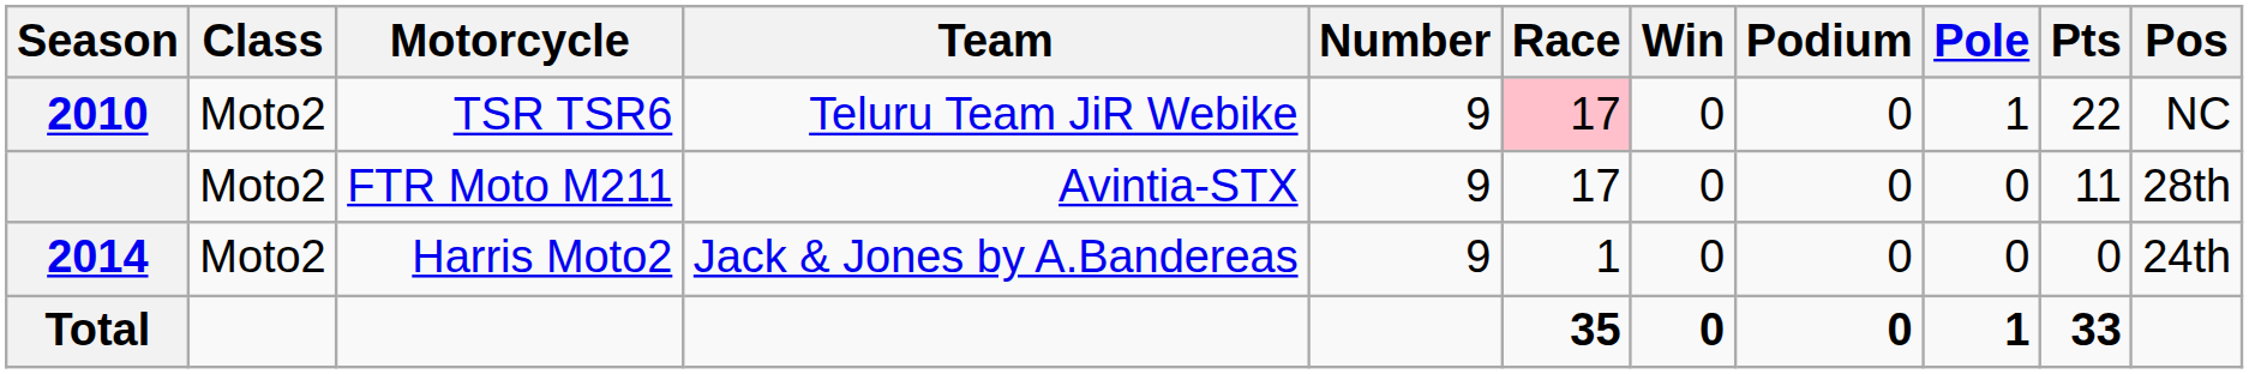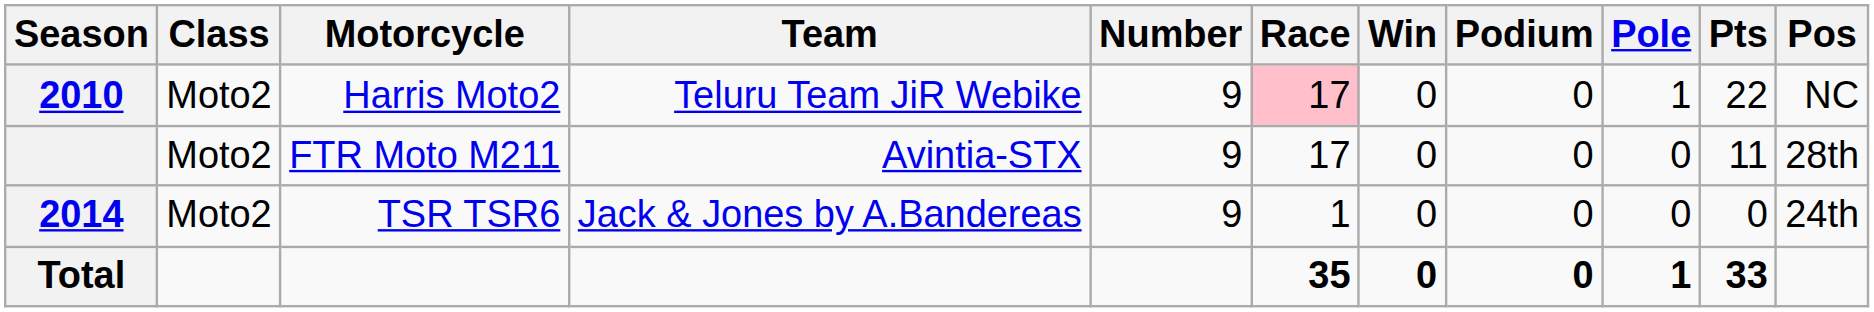2010 | Motorcycle: TSR TSR6 -> Harris Moto2
2014 | Motorcycle: Harris Moto2 -> TSR TSR6
